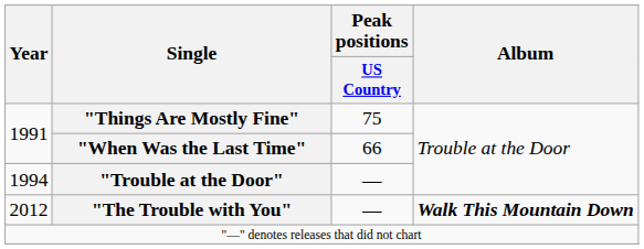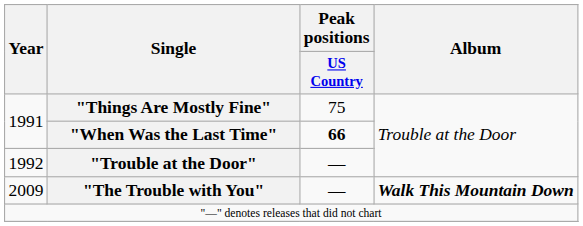"When Was the Last Time" | Peak positions / US Country: normal -> bold
"Trouble at the Door" | Year: 1994 -> 1992
"The Trouble with You" | Year: 2012 -> 2009
